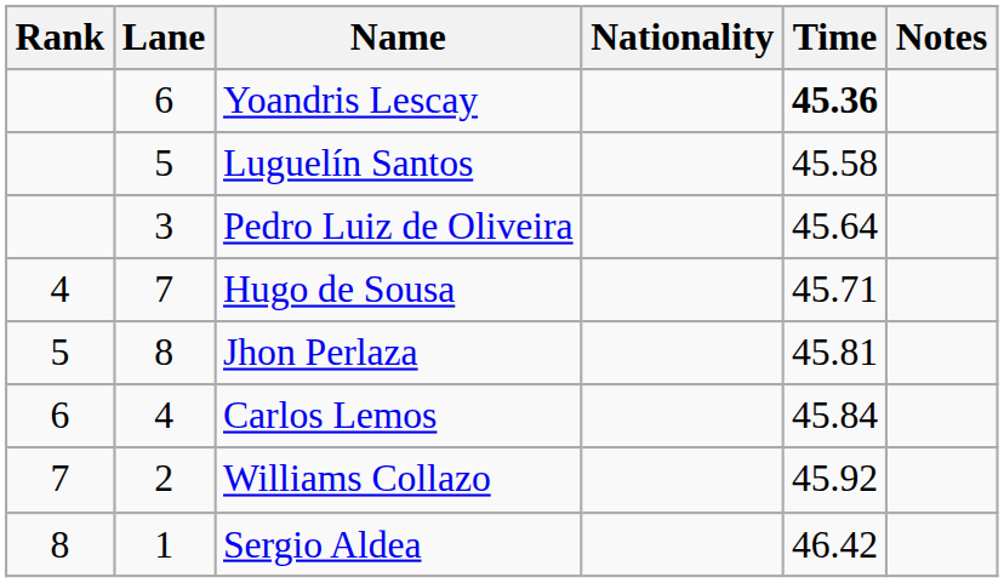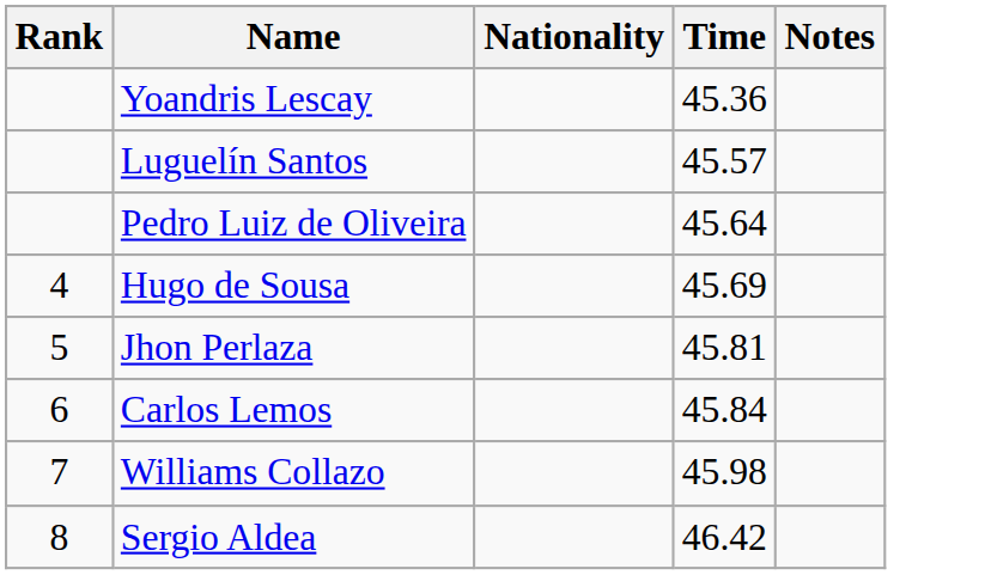- column: Lane | 6 | 5 | 3 | 7 | 8 | 4 | 2 | 1
Yoandris Lescay | Time: bold -> normal
Luguelín Santos | Time: 45.58 -> 45.57
Hugo de Sousa | Time: 45.71 -> 45.69
Williams Collazo | Time: 45.92 -> 45.98
